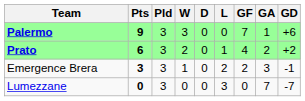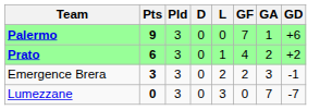- column: W | 3 | 2 | 1 | 0
